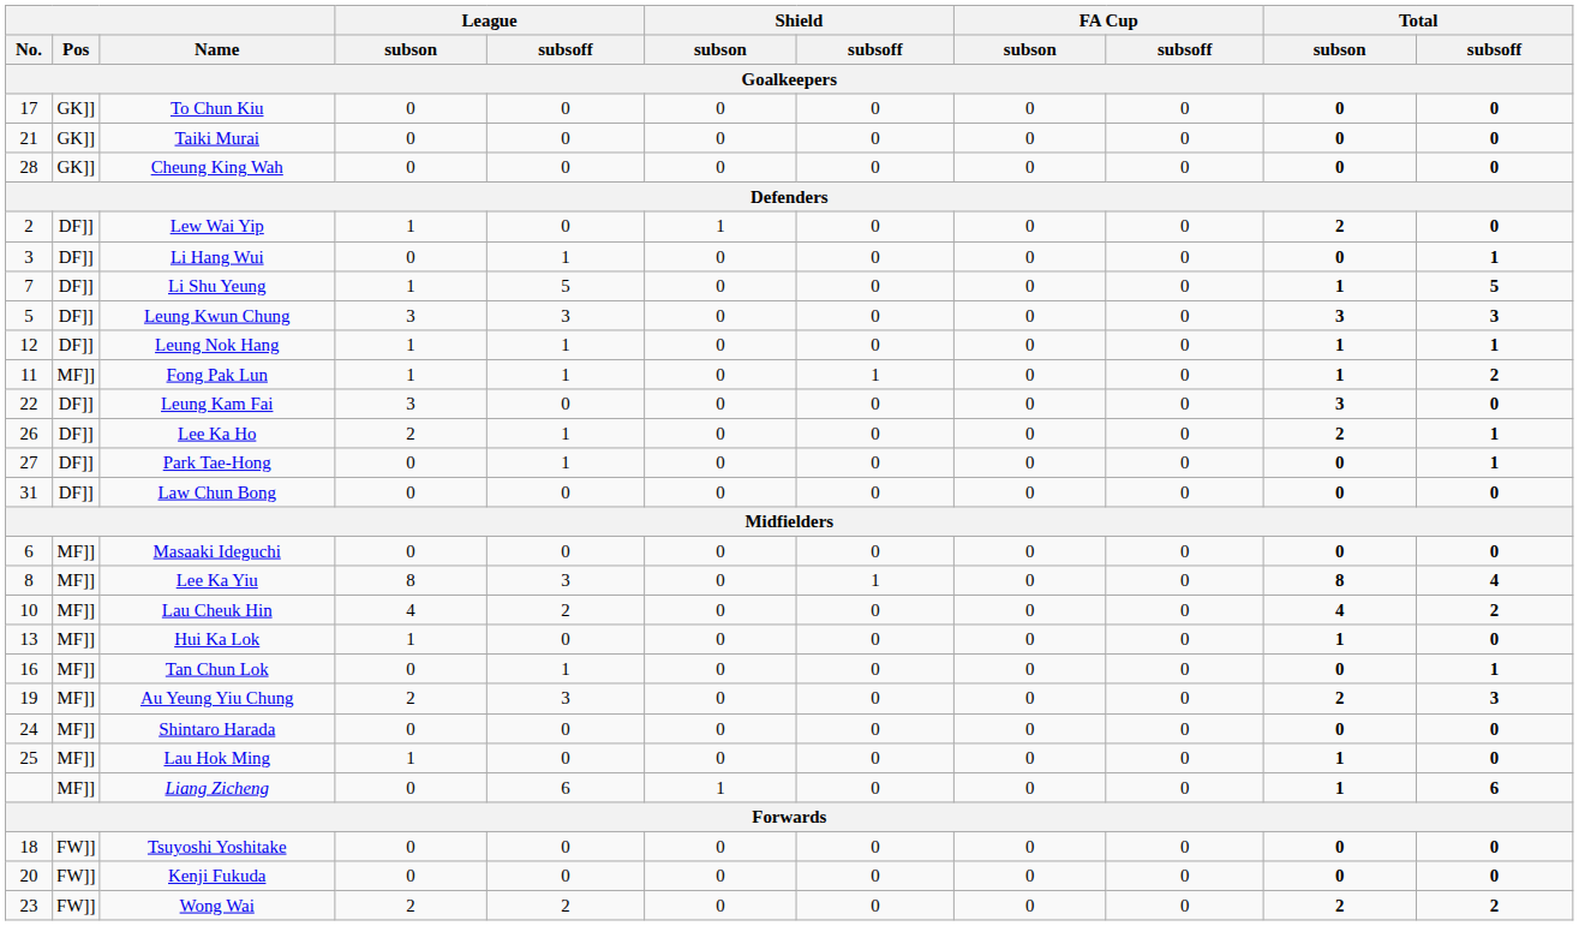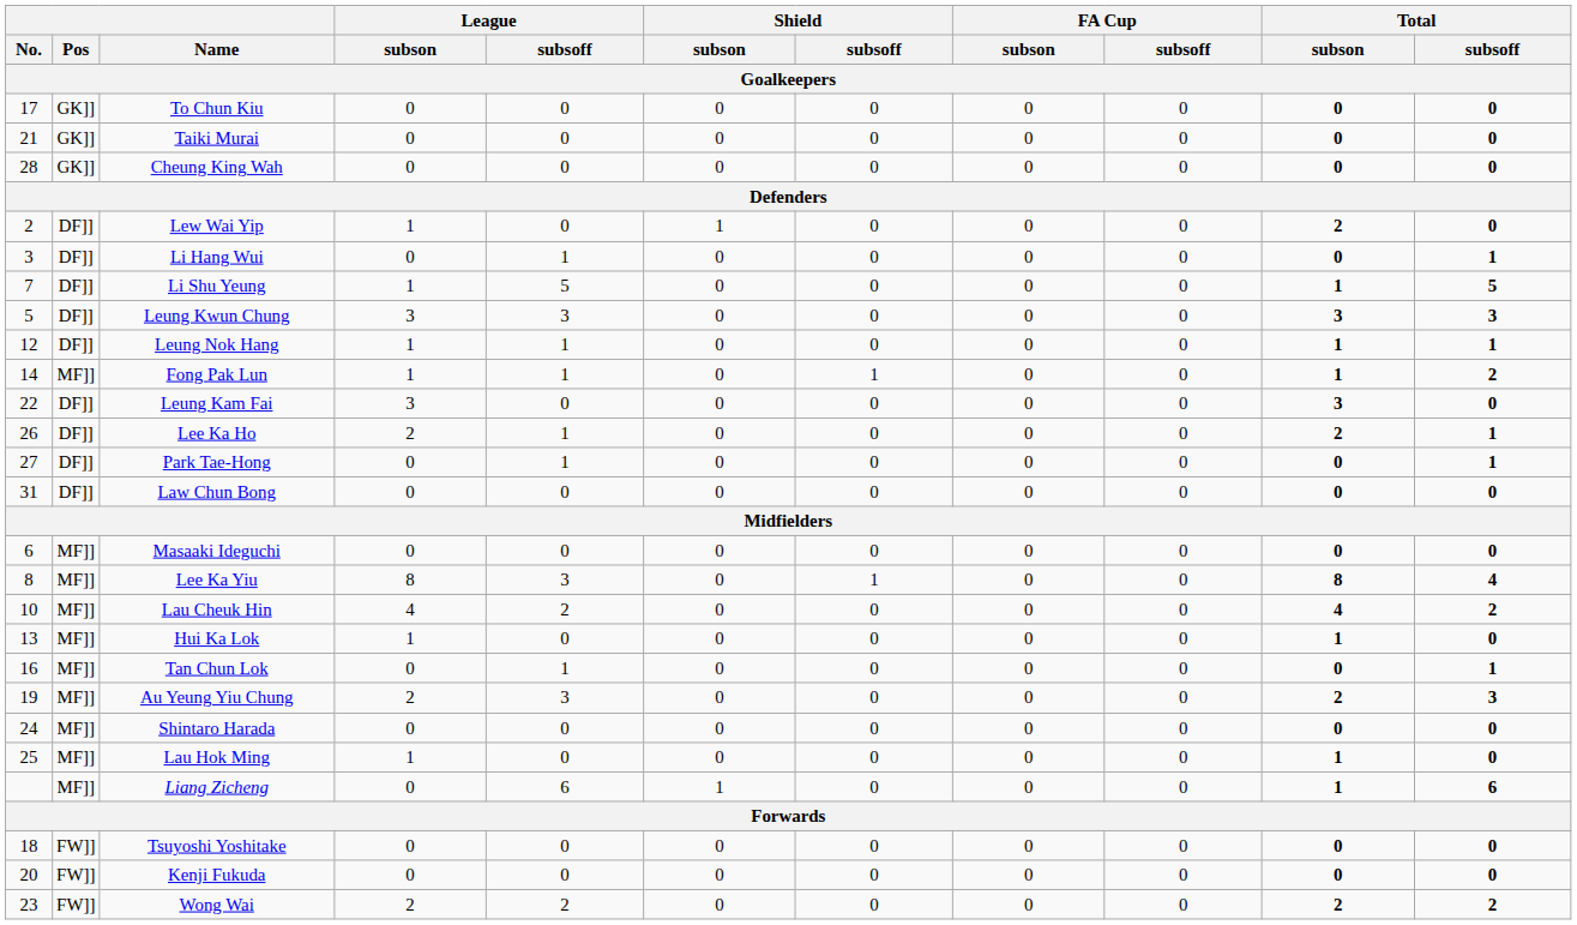Fong Pak Lun | No.: 11 -> 14
